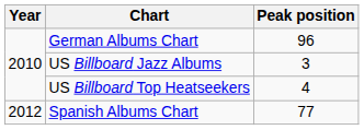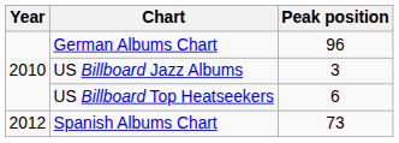US Billboard Top Heatseekers | Peak position: 4 -> 6
Spanish Albums Chart | Peak position: 77 -> 73
